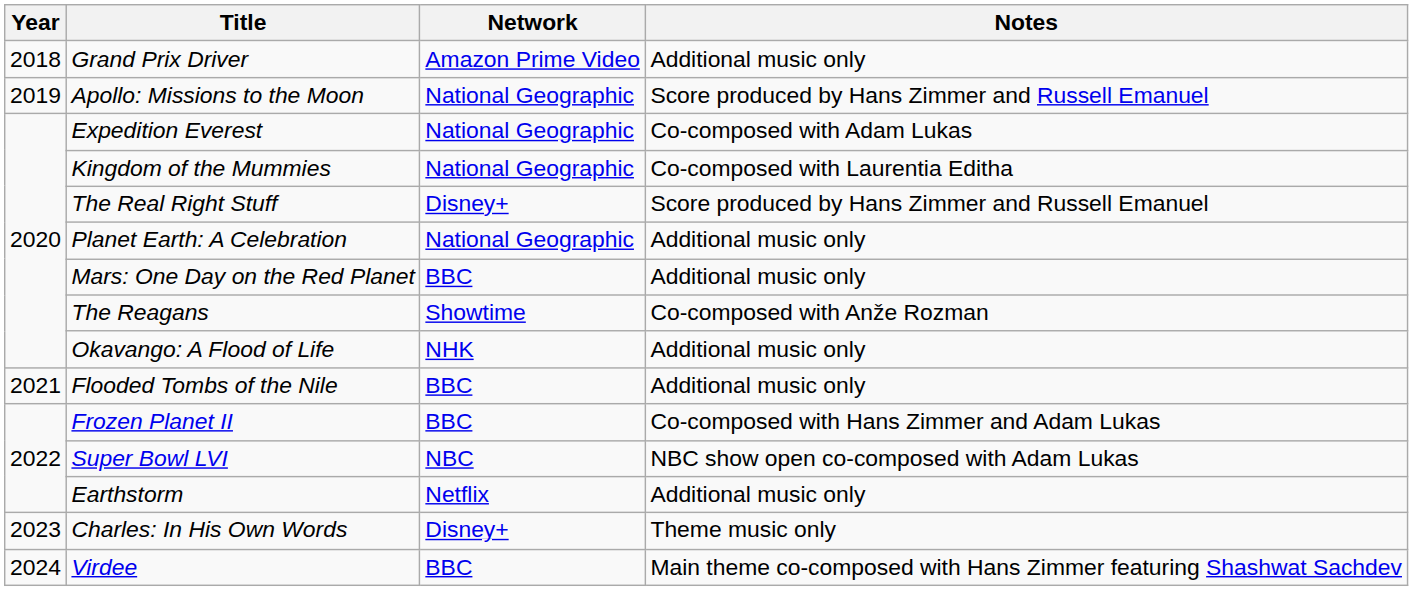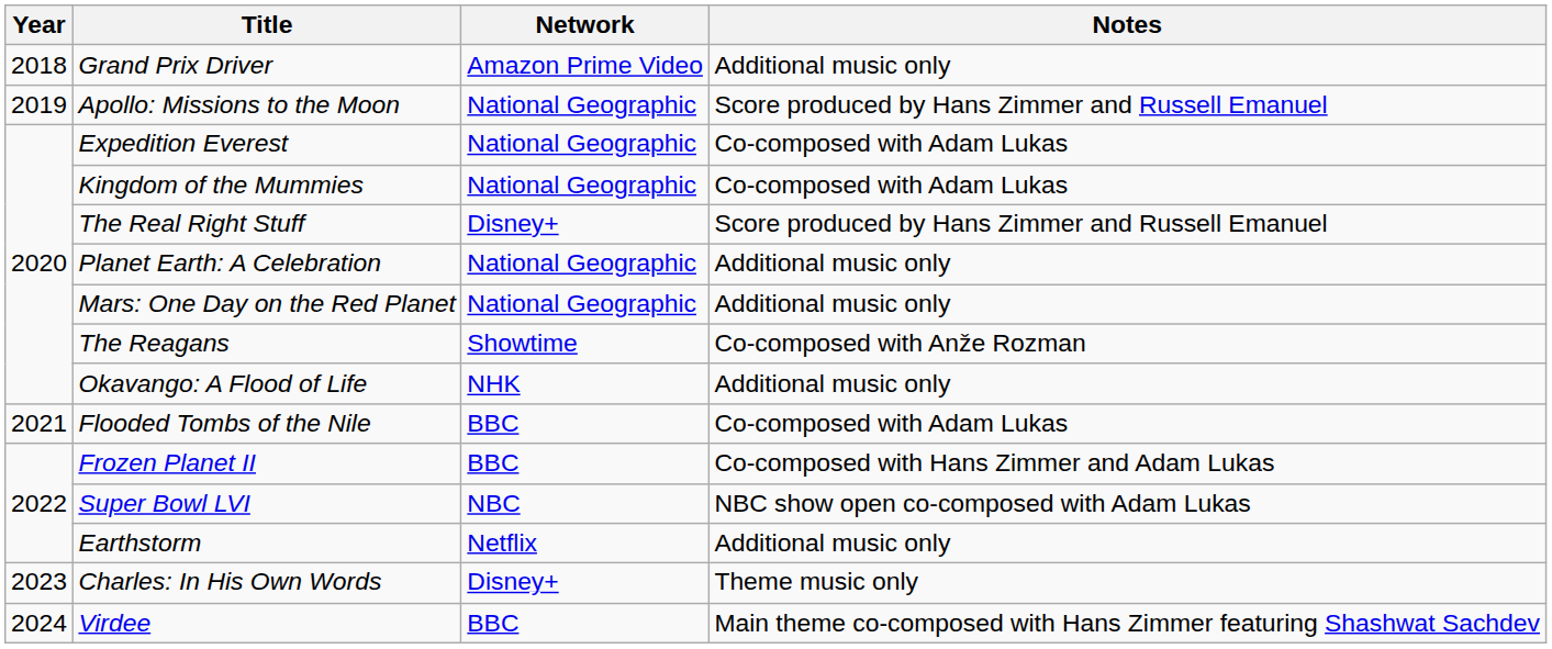Kingdom of the Mummies | Notes: Co-composed with Laurentia Editha -> Co-composed with Adam Lukas
Mars: One Day on the Red Planet | Network: BBC -> National Geographic
Flooded Tombs of the Nile | Notes: Additional music only -> Co-composed with Adam Lukas
